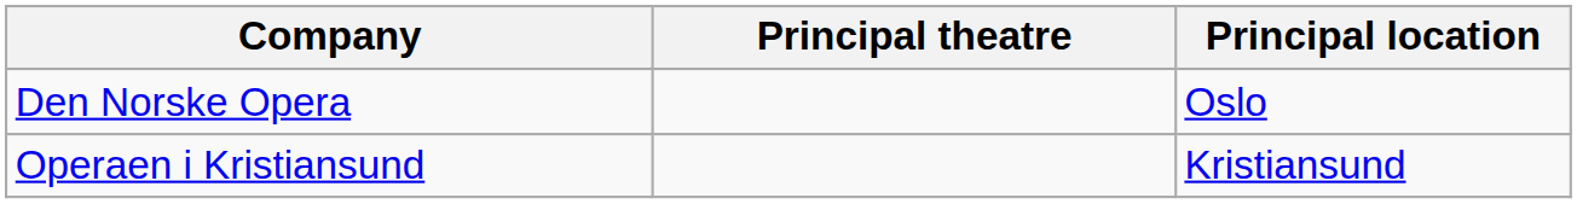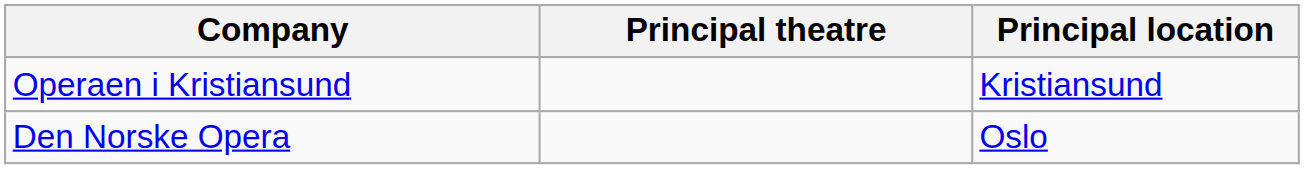rows swapped: Operaen i Kristiansund <-> Den Norske Opera
